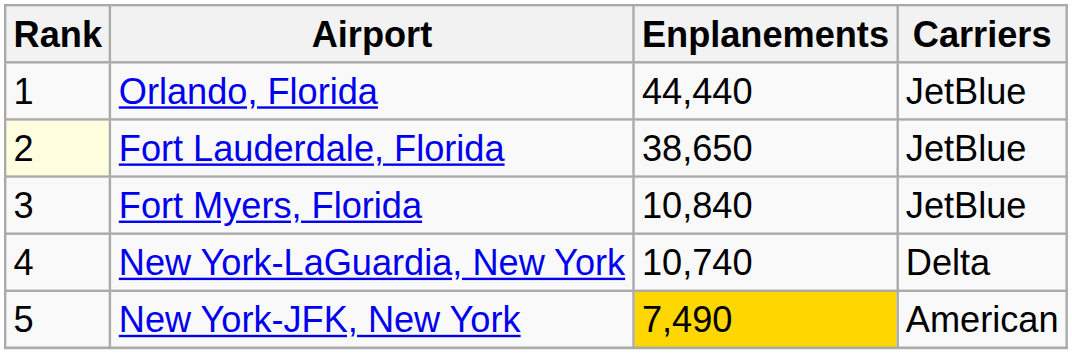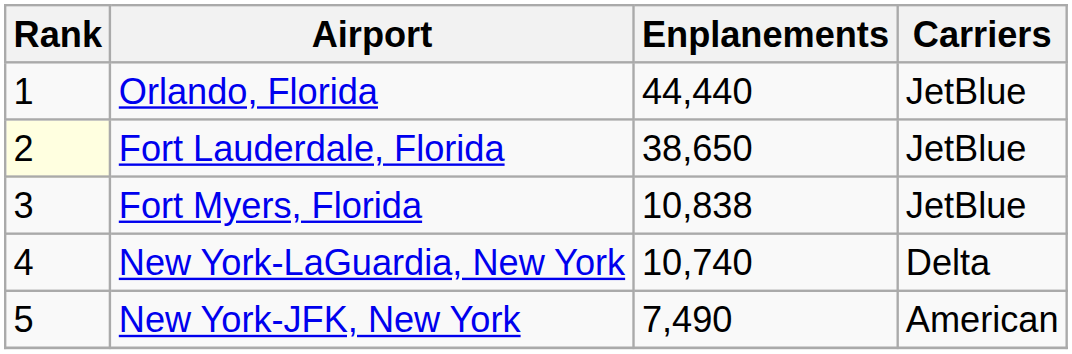Fort Myers, Florida | Enplanements: 10,840 -> 10,838
New York-JFK, New York | Enplanements: gold background -> no background
